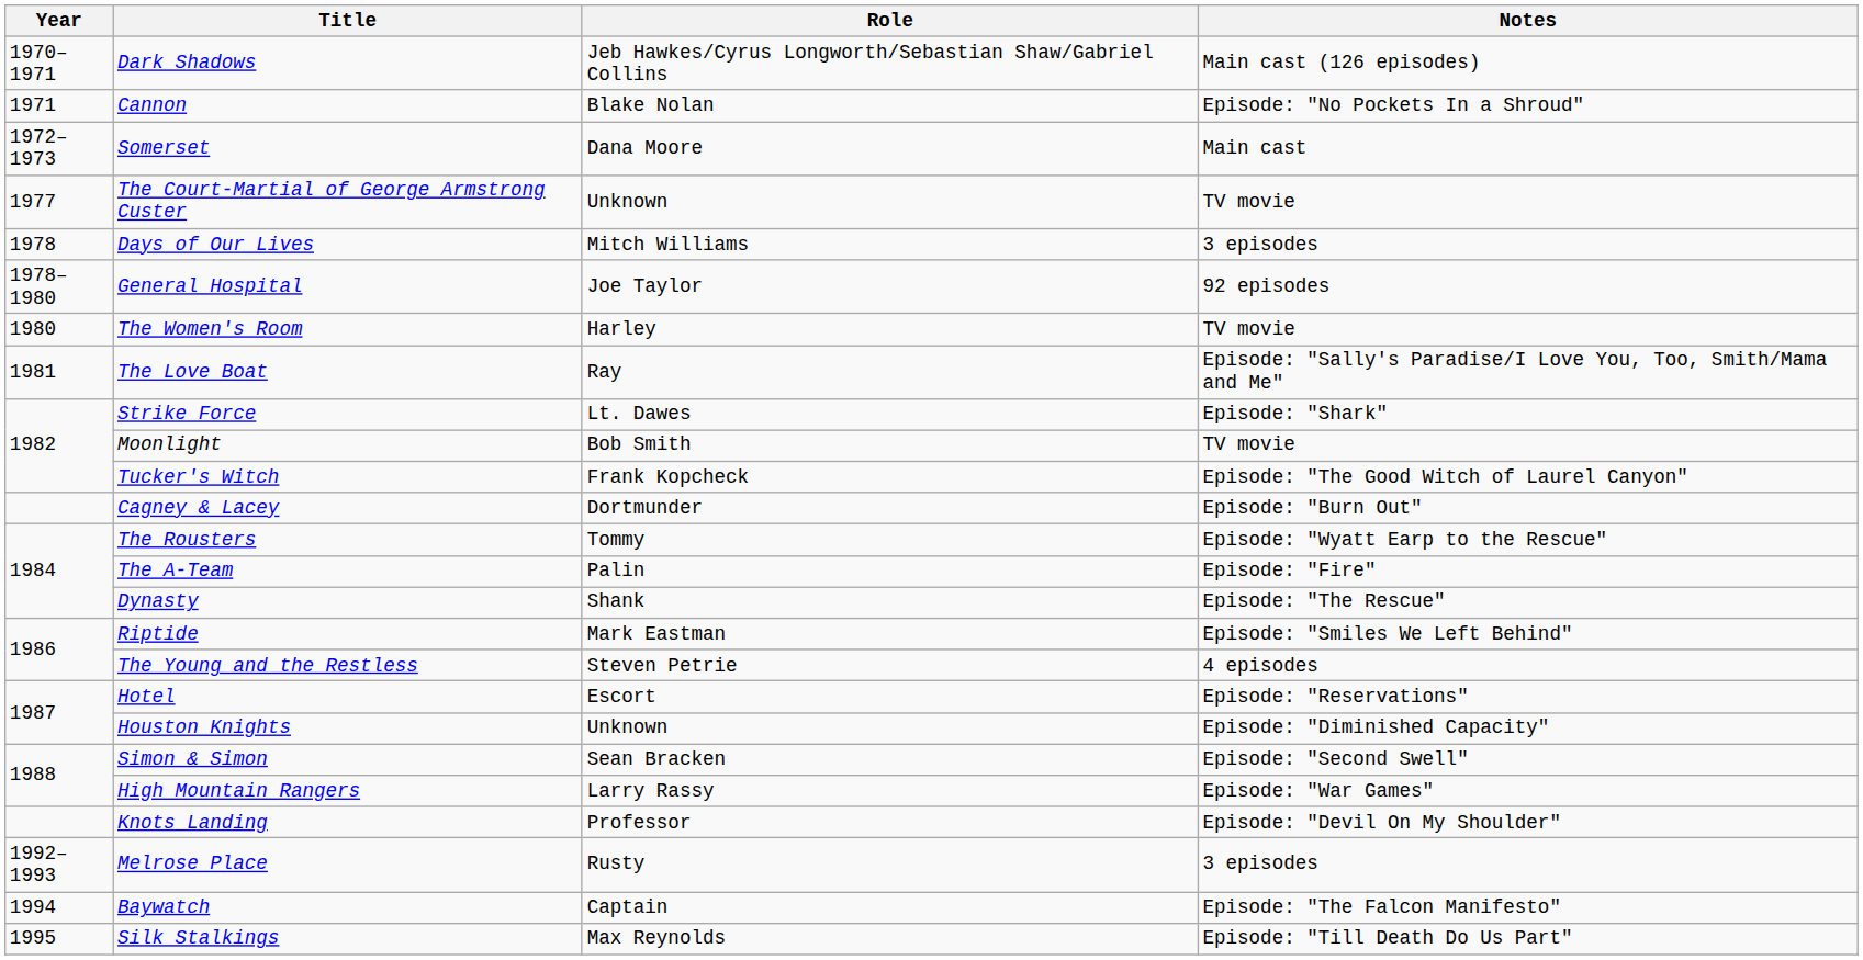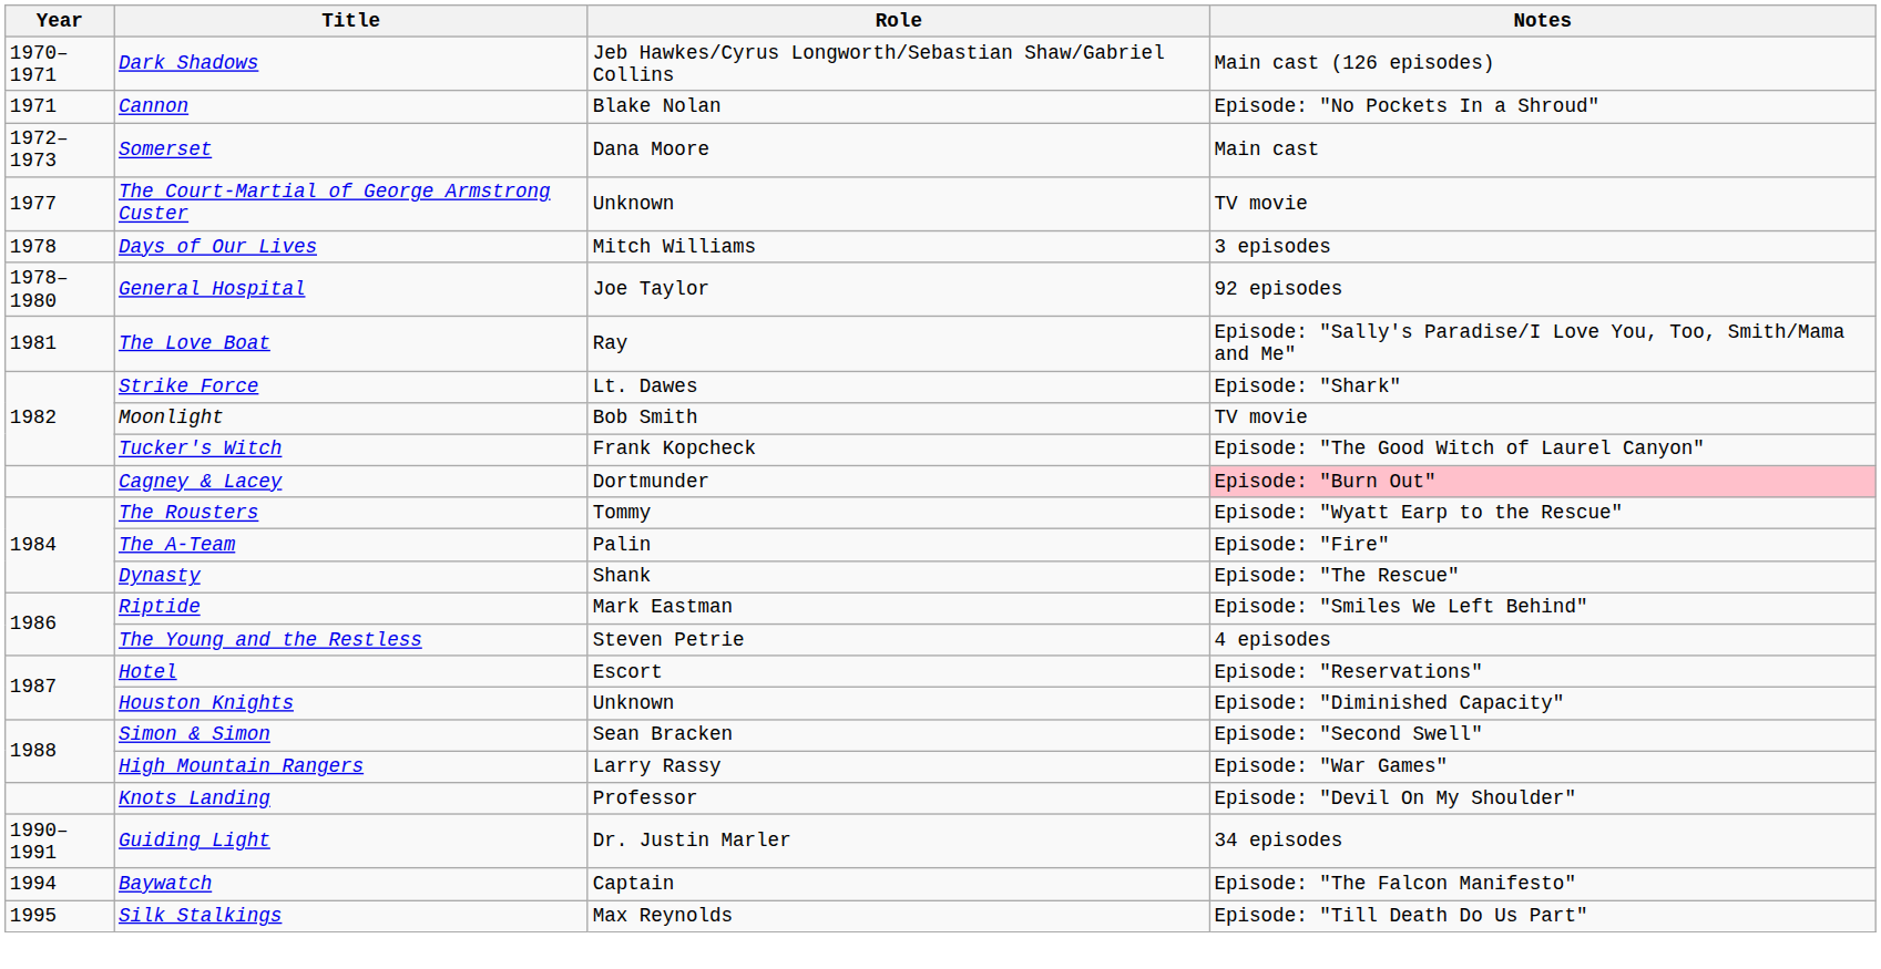- row: 1980 | The Women's Room | Harley | TV movie
Cagney & Lacey | Notes: no background -> pink background
+ row: 1990–1991 | Guiding Light | Dr. Justin Marler | 34 episodes
- row: 1992–1993 | Melrose Place | Rusty | 3 episodes
